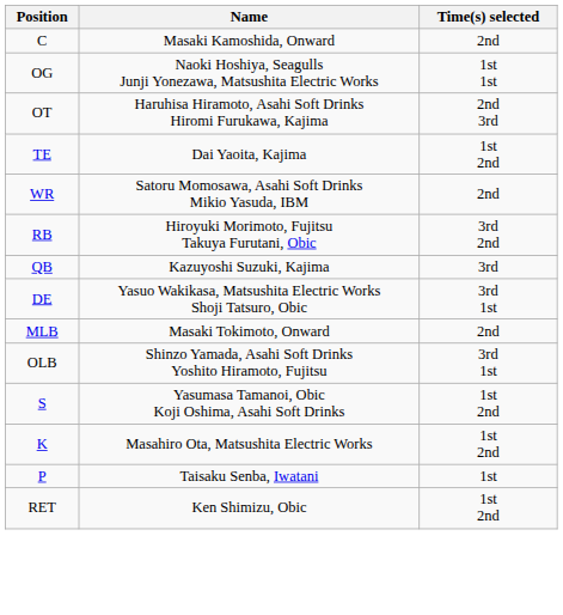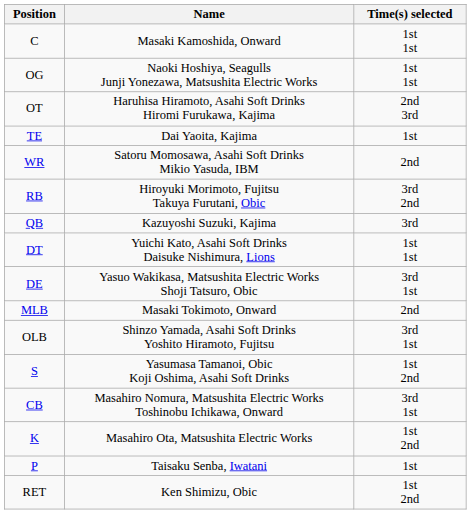C | Time(s) selected: 2nd -> 1st 1st
TE | Time(s) selected: 1st 2nd -> 1st
+ row: DT | Yuichi Kato, Asahi Soft Drinks Daisuke Nishimura, Lions | 1st 1st
+ row: CB | Masahiro Nomura, Matsushita Electric Works Toshinobu Ichikawa, Onward | 3rd 1st
